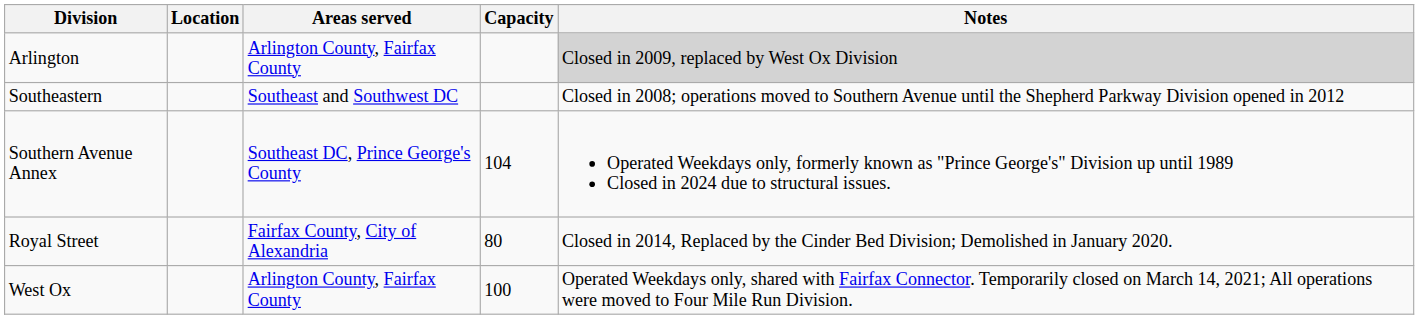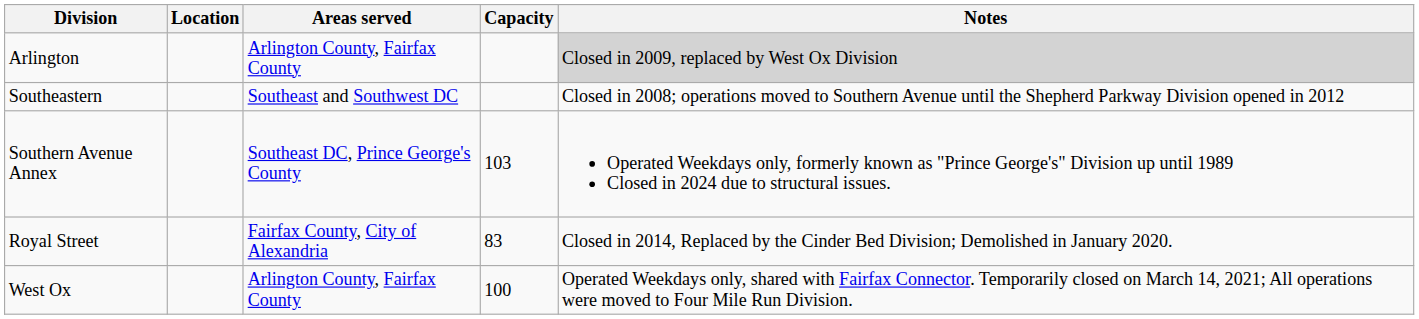Southern Avenue Annex | Capacity: 104 -> 103
Royal Street | Capacity: 80 -> 83
